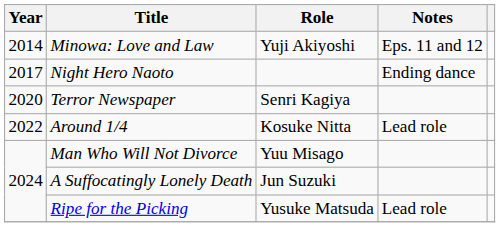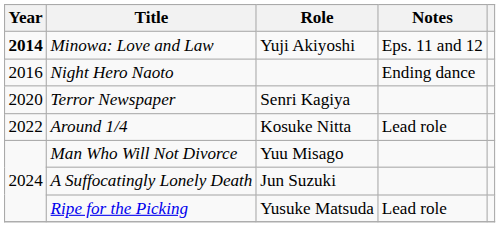Minowa: Love and Law | Year: normal -> bold
Night Hero Naoto | Year: 2017 -> 2016
